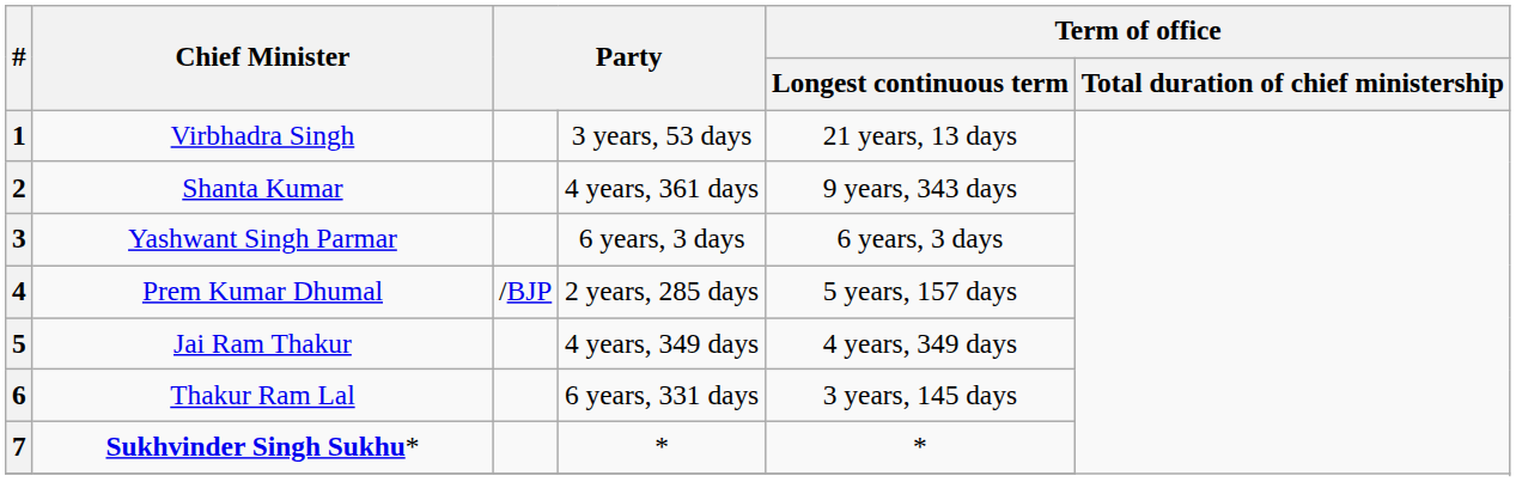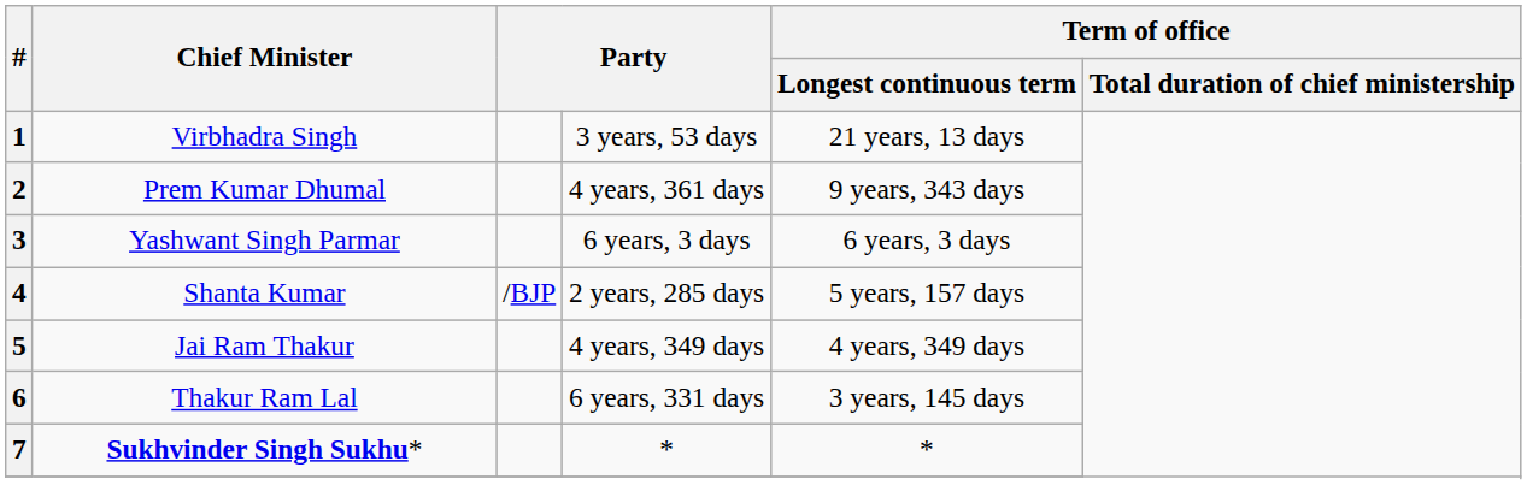2 | Chief Minister: Shanta Kumar -> Prem Kumar Dhumal
4 | Chief Minister: Prem Kumar Dhumal -> Shanta Kumar
